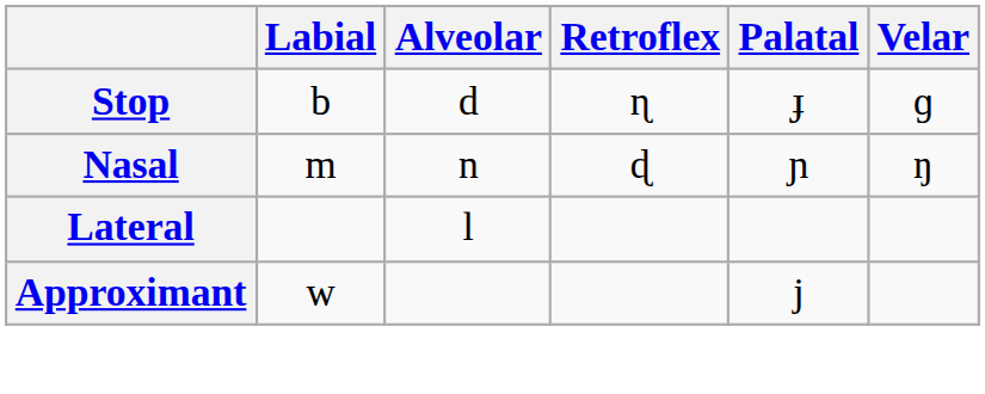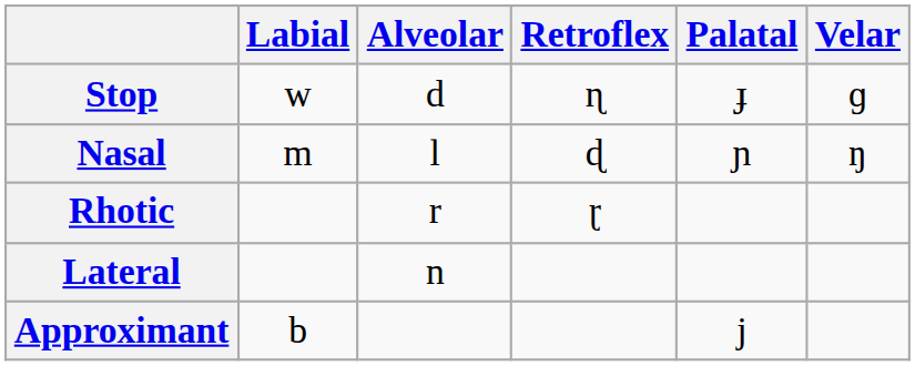Stop | Labial: b -> w
Nasal | Alveolar: n -> l
+ row: Rhotic | r | ɽ
Lateral | Alveolar: l -> n
Approximant | Labial: w -> b
